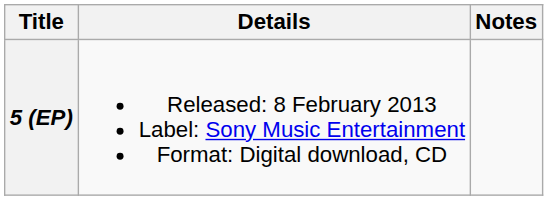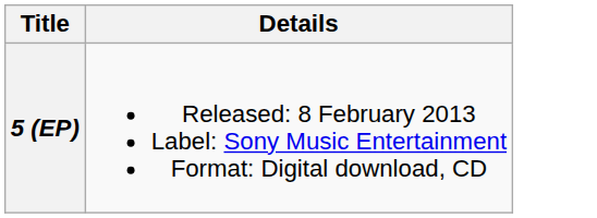- column: Notes
